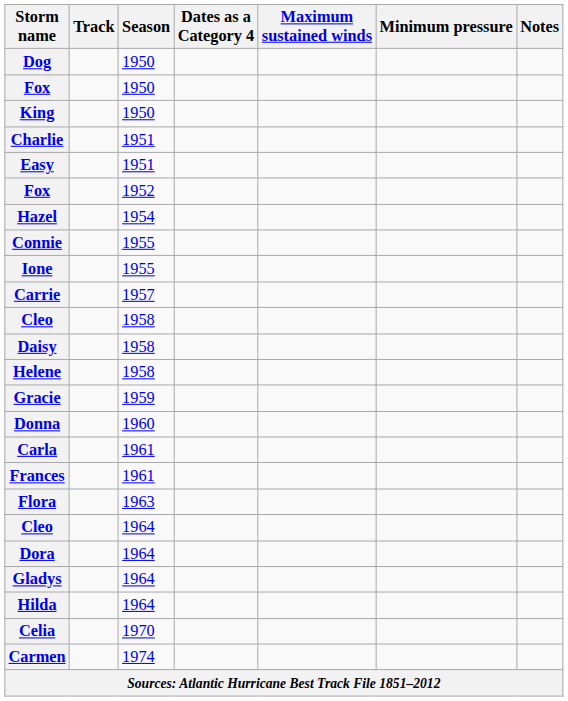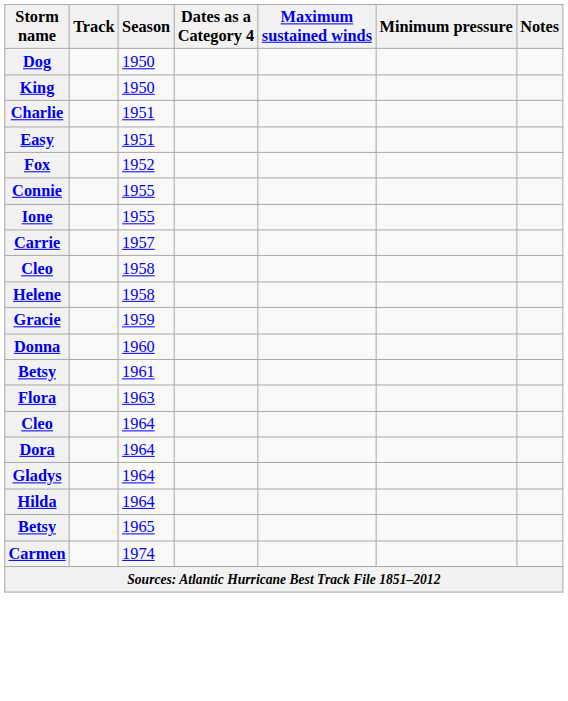- row: Fox | 1950
- row: Hazel | 1954
- row: Daisy | 1958
+ row: Betsy | 1961
- row: Carla | 1961
- row: Frances | 1961
+ row: Betsy | 1965
- row: Celia | 1970
